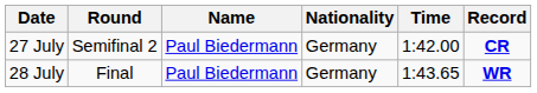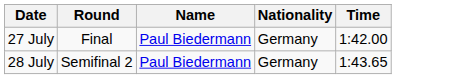- column: Record | CR | WR
27 July | Round: Semifinal 2 -> Final
28 July | Round: Final -> Semifinal 2
